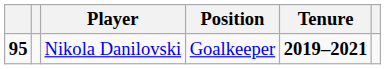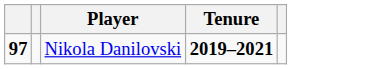- column: Position | Goalkeeper
Nikola Danilovski | column 1: 95 -> 97
